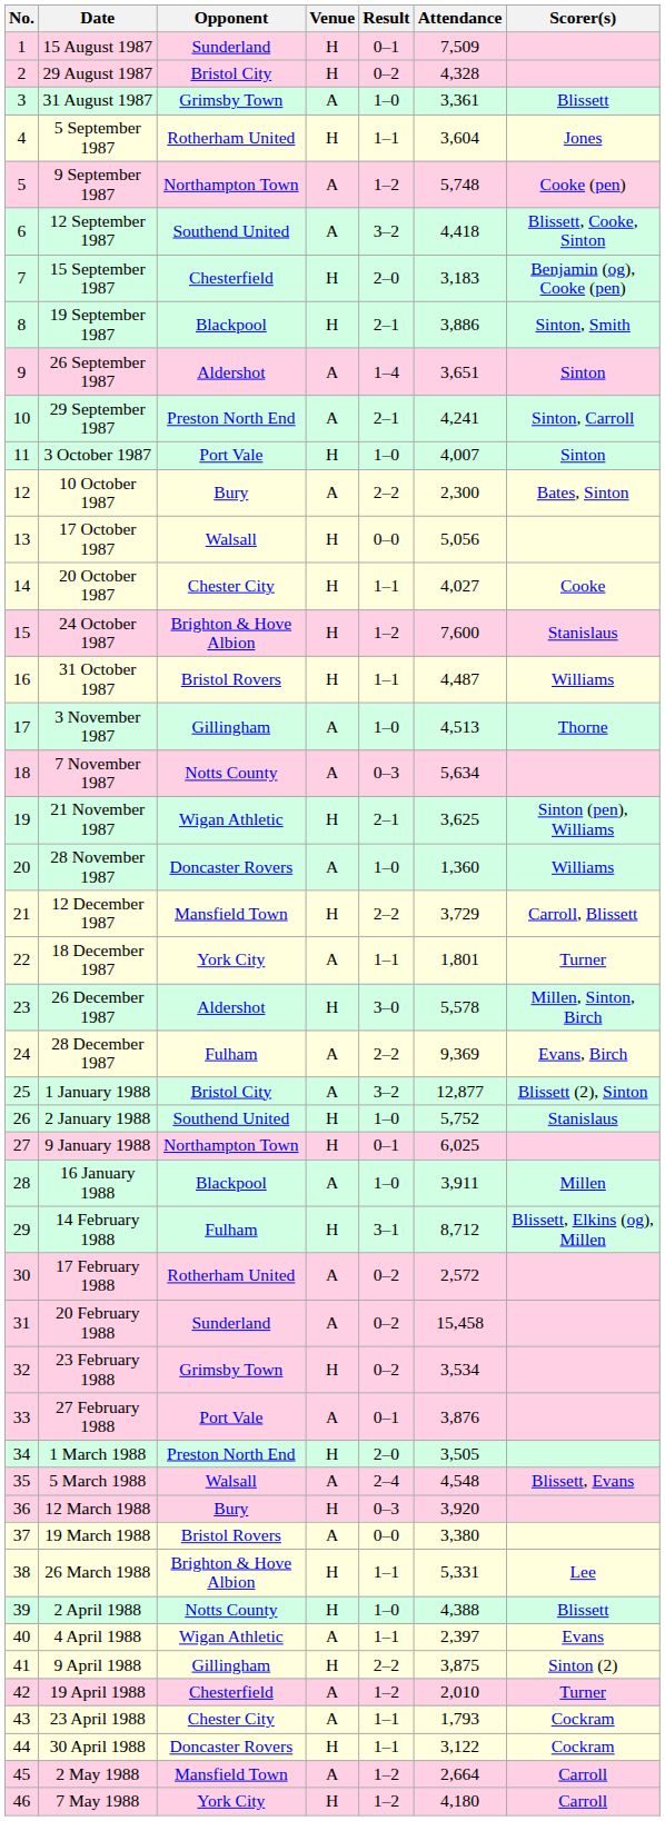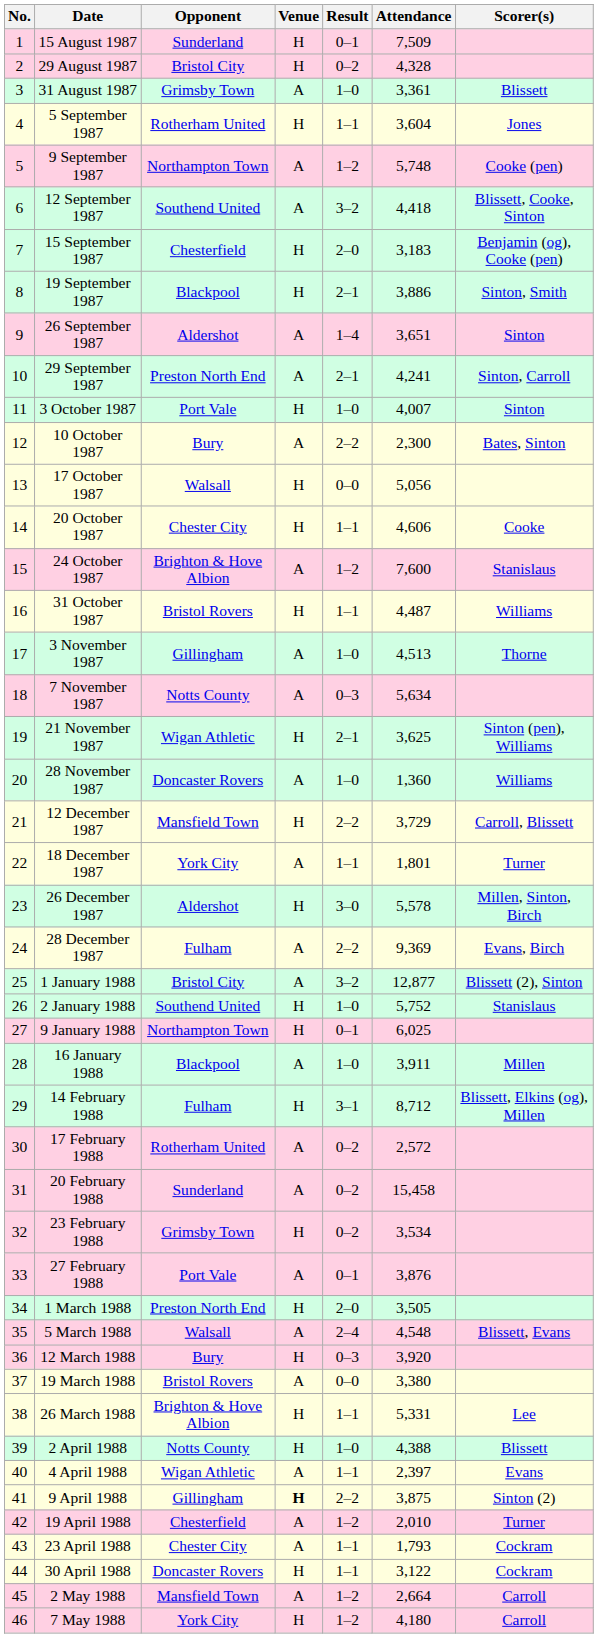20 October 1987 | Attendance: 4,027 -> 4,606
24 October 1987 | Venue: H -> A
9 April 1988 | Venue: normal -> bold
